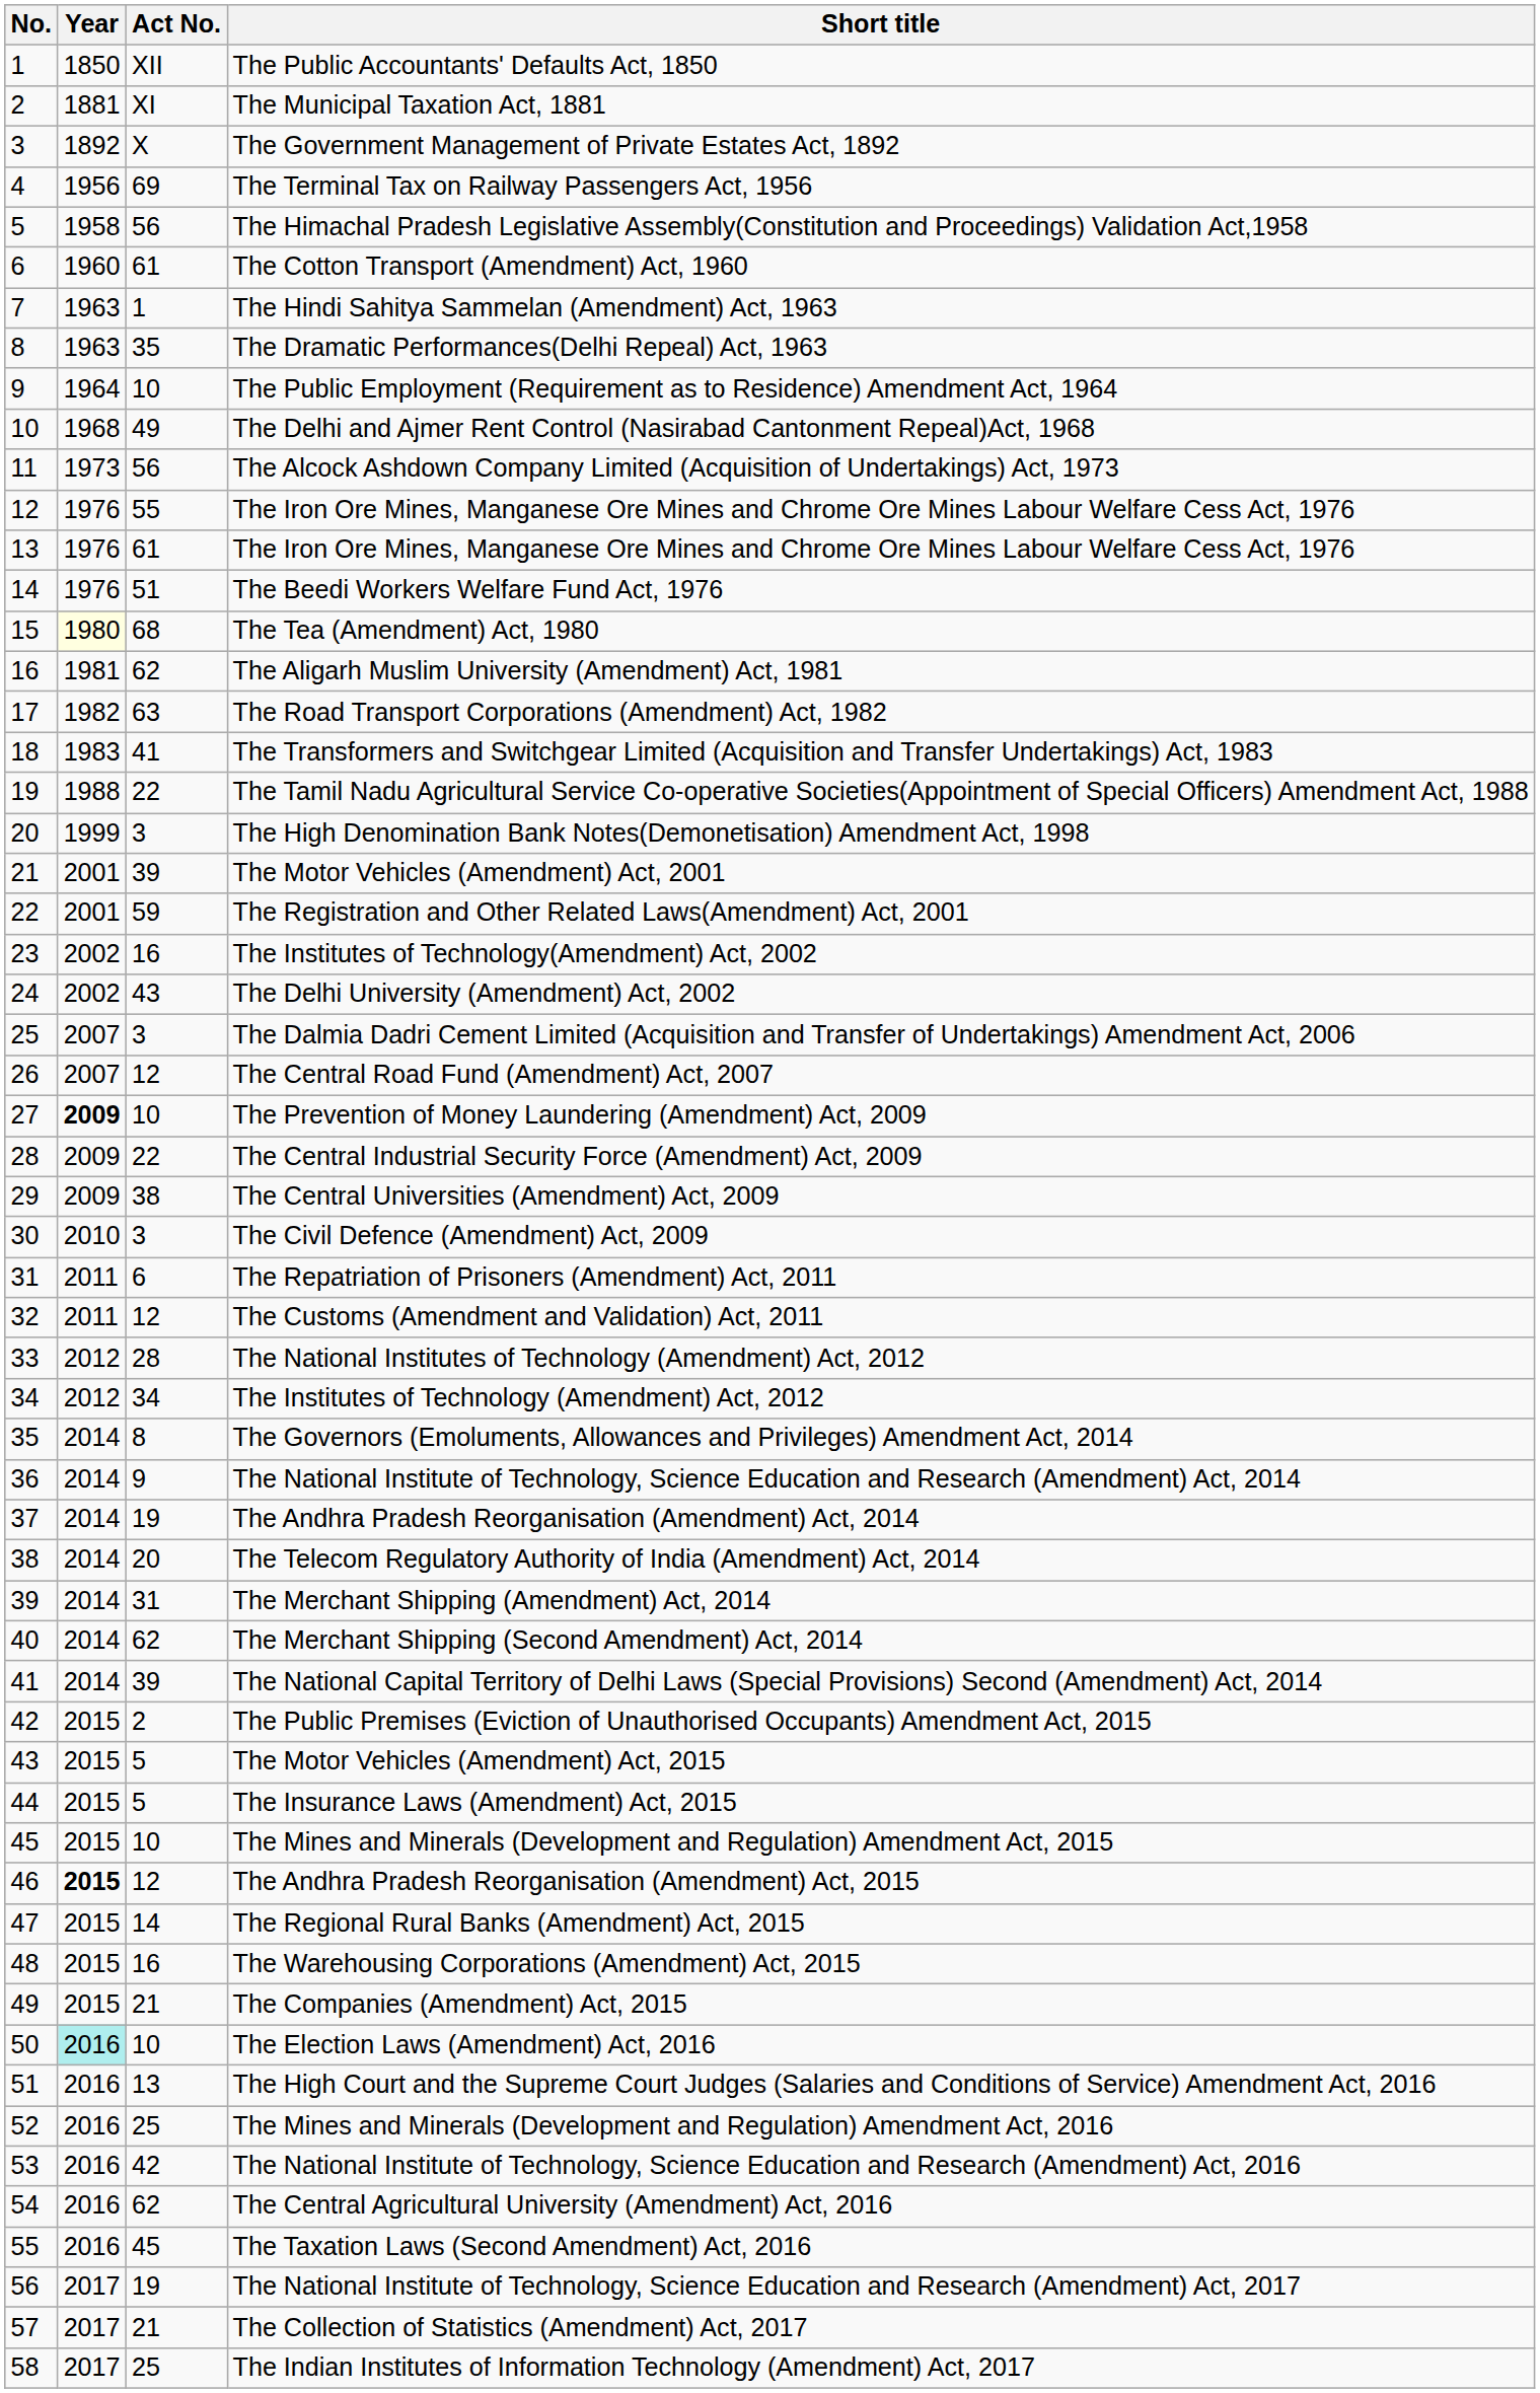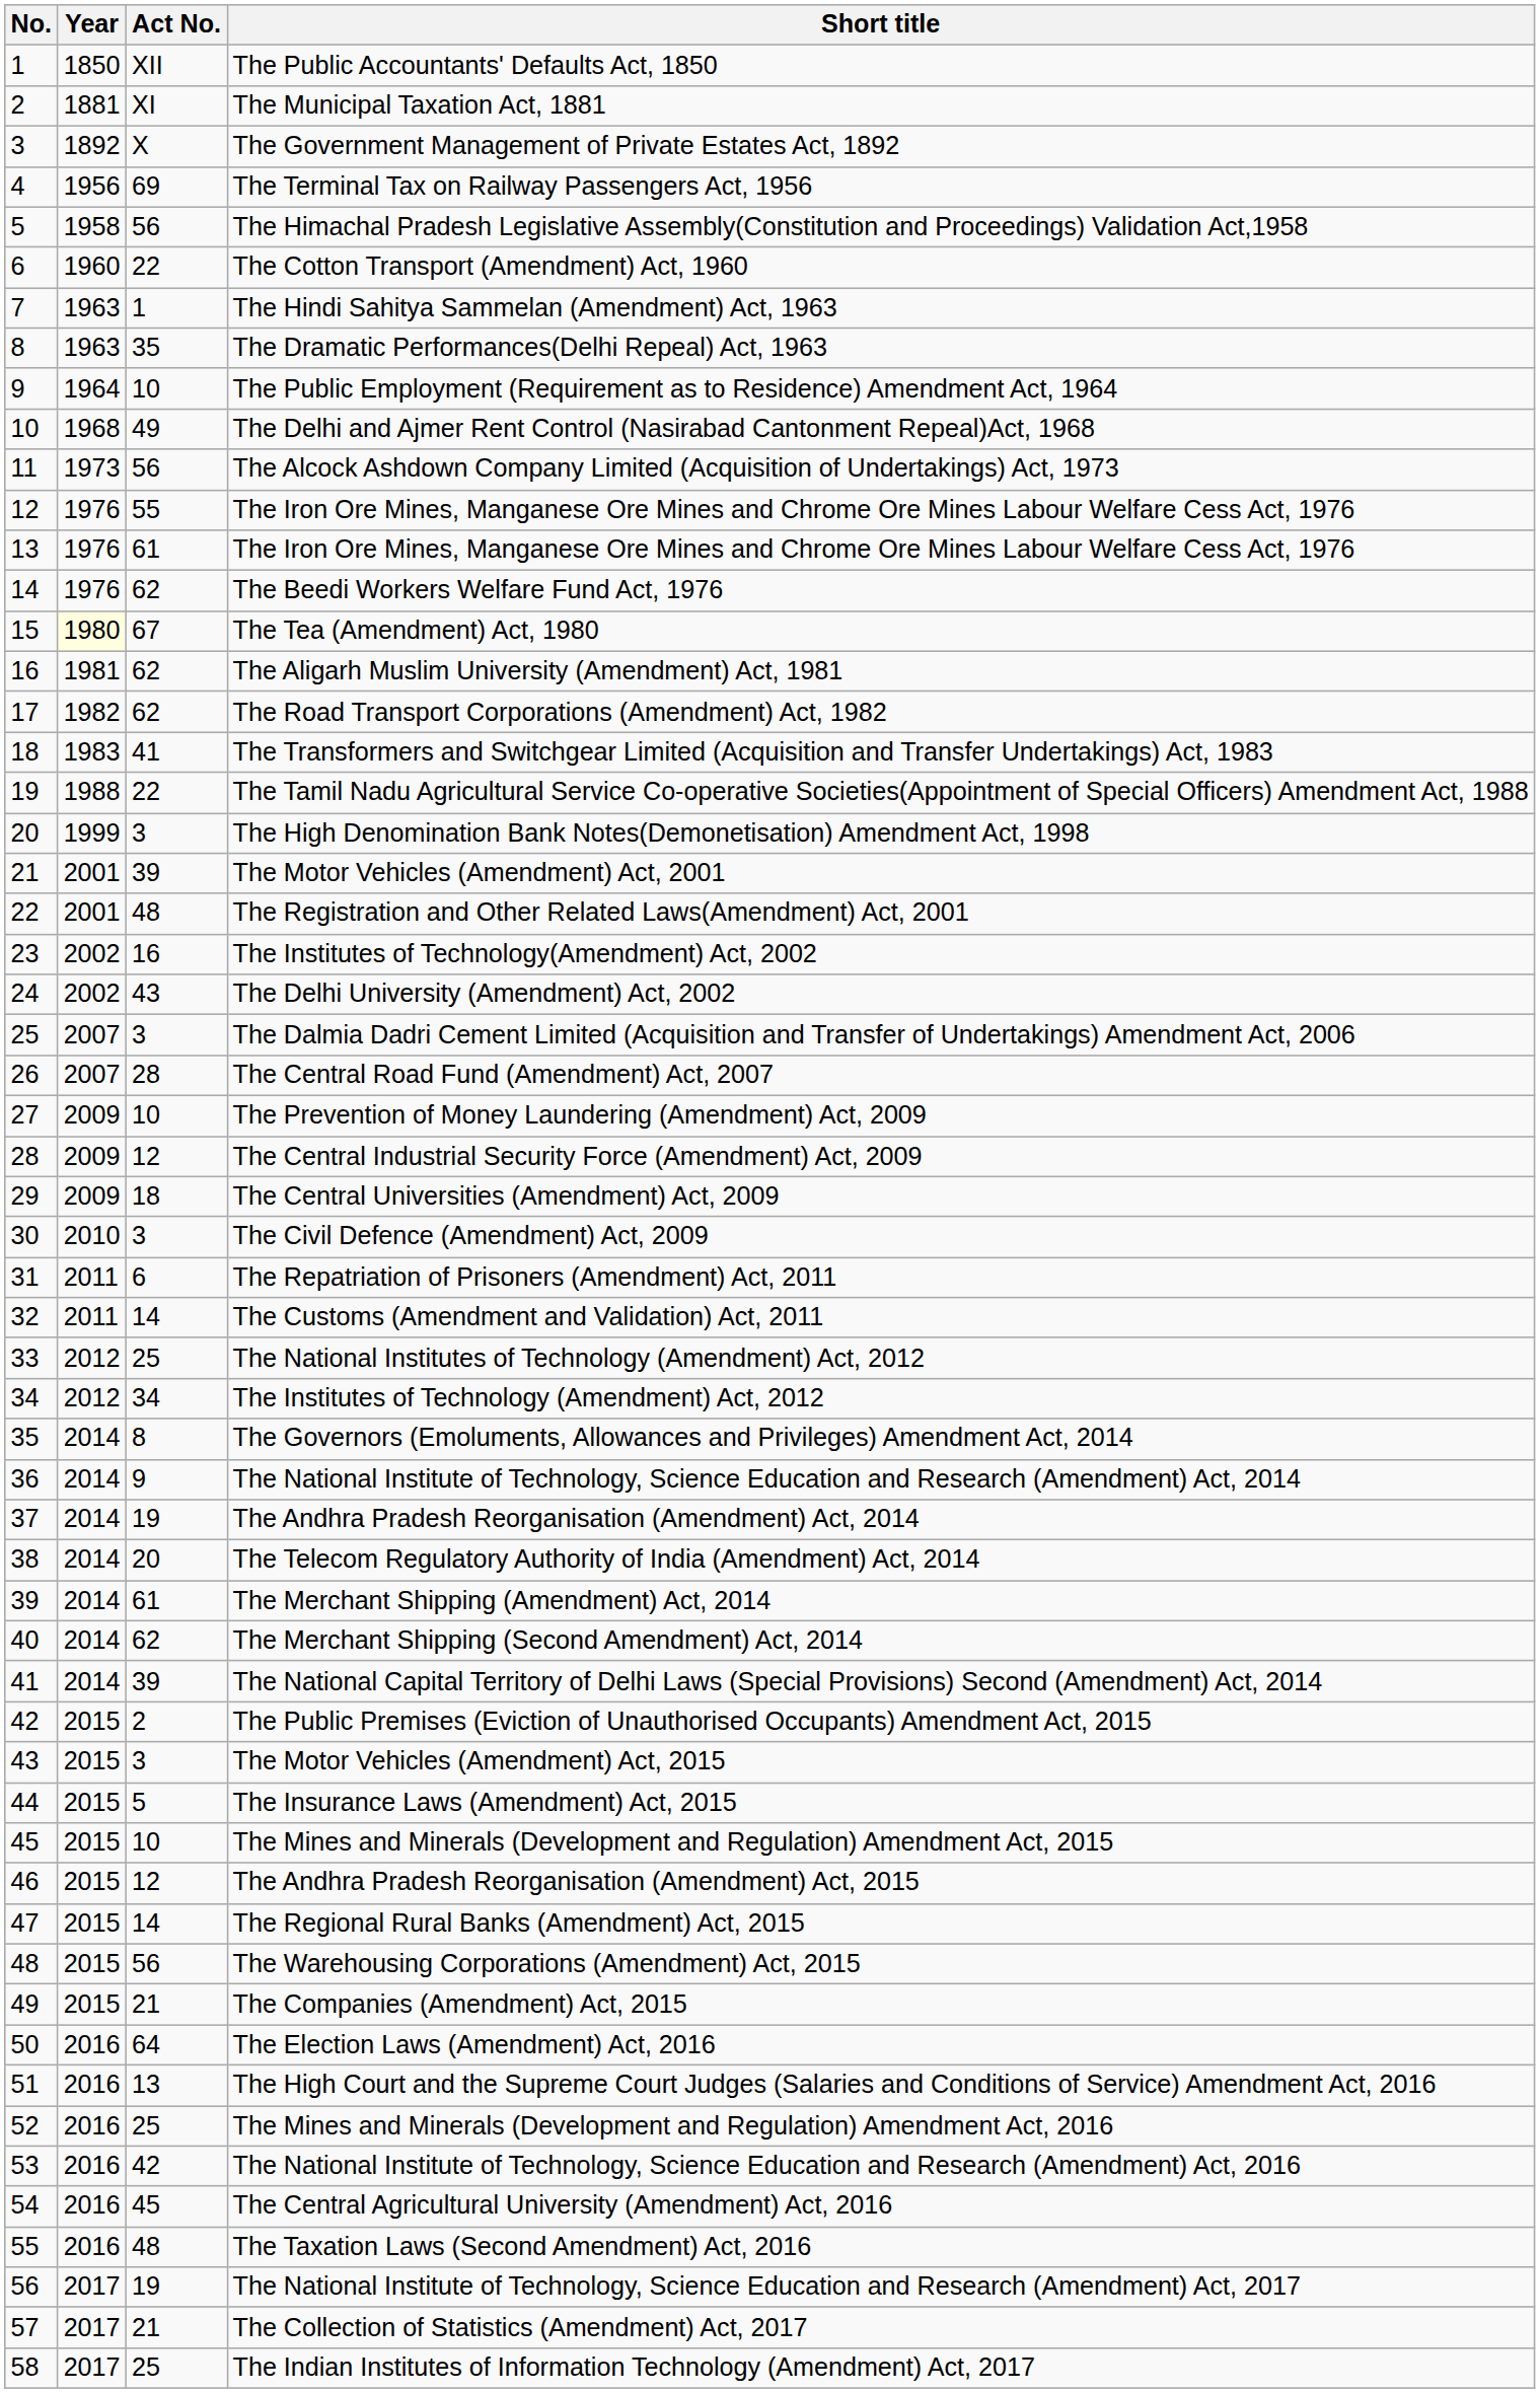The Cotton Transport (Amendment) Act, 1960 | Act No.: 61 -> 22
The Beedi Workers Welfare Fund Act, 1976 | Act No.: 51 -> 62
The Tea (Amendment) Act, 1980 | Act No.: 68 -> 67
The Road Transport Corporations (Amendment) Act, 1982 | Act No.: 63 -> 62
The Registration and Other Related Laws(Amendment) Act, 2001 | Act No.: 59 -> 48
The Central Road Fund (Amendment) Act, 2007 | Act No.: 12 -> 28
The Prevention of Money Laundering (Amendment) Act, 2009 | Year: bold -> normal
The Central Industrial Security Force (Amendment) Act, 2009 | Act No.: 22 -> 12
The Central Universities (Amendment) Act, 2009 | Act No.: 38 -> 18
The Customs (Amendment and Validation) Act, 2011 | Act No.: 12 -> 14
The National Institutes of Technology (Amendment) Act, 2012 | Act No.: 28 -> 25
The Merchant Shipping (Amendment) Act, 2014 | Act No.: 31 -> 61
The Motor Vehicles (Amendment) Act, 2015 | Act No.: 5 -> 3
The Andhra Pradesh Reorganisation (Amendment) Act, 2015 | Year: bold -> normal
The Warehousing Corporations (Amendment) Act, 2015 | Act No.: 16 -> 56
The Election Laws (Amendment) Act, 2016 | Year: paleturquoise background -> no background
The Election Laws (Amendment) Act, 2016 | Act No.: 10 -> 64
The Central Agricultural University (Amendment) Act, 2016 | Act No.: 62 -> 45
The Taxation Laws (Second Amendment) Act, 2016 | Act No.: 45 -> 48
